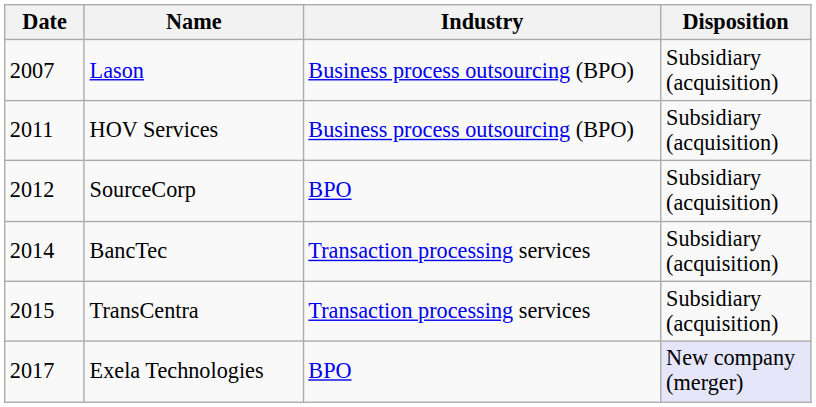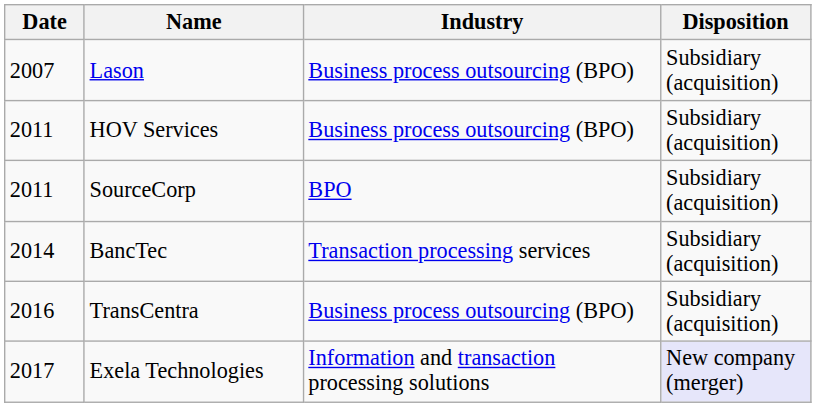SourceCorp | Date: 2012 -> 2011
TransCentra | Date: 2015 -> 2016
TransCentra | Industry: Transaction processing services -> Business process outsourcing (BPO)
Exela Technologies | Industry: BPO -> Information and transaction processing solutions
